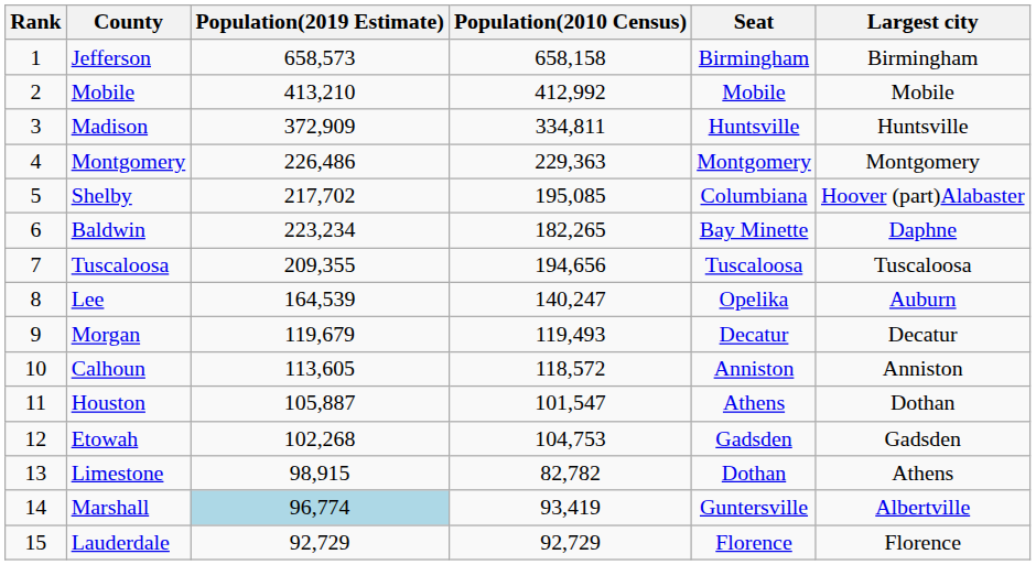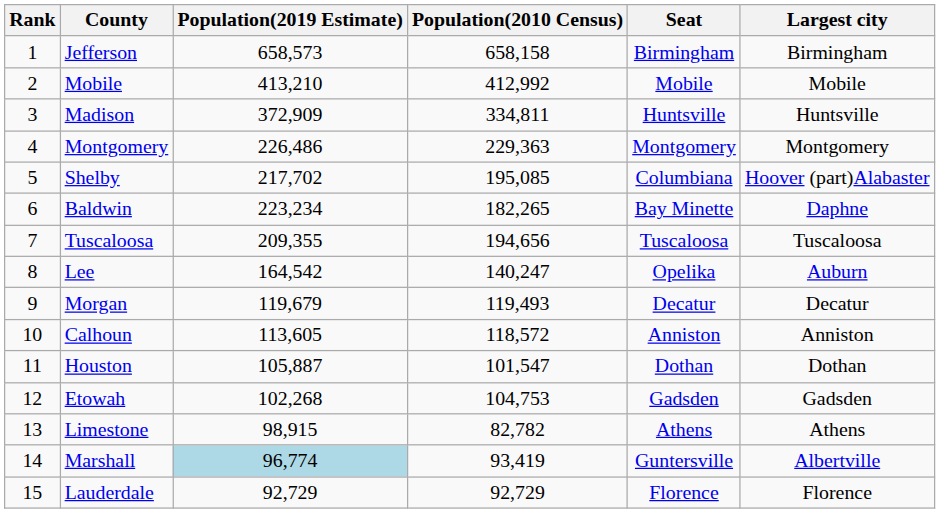Lee | Population(2019 Estimate): 164,539 -> 164,542
Houston | Seat: Athens -> Dothan
Limestone | Seat: Dothan -> Athens
